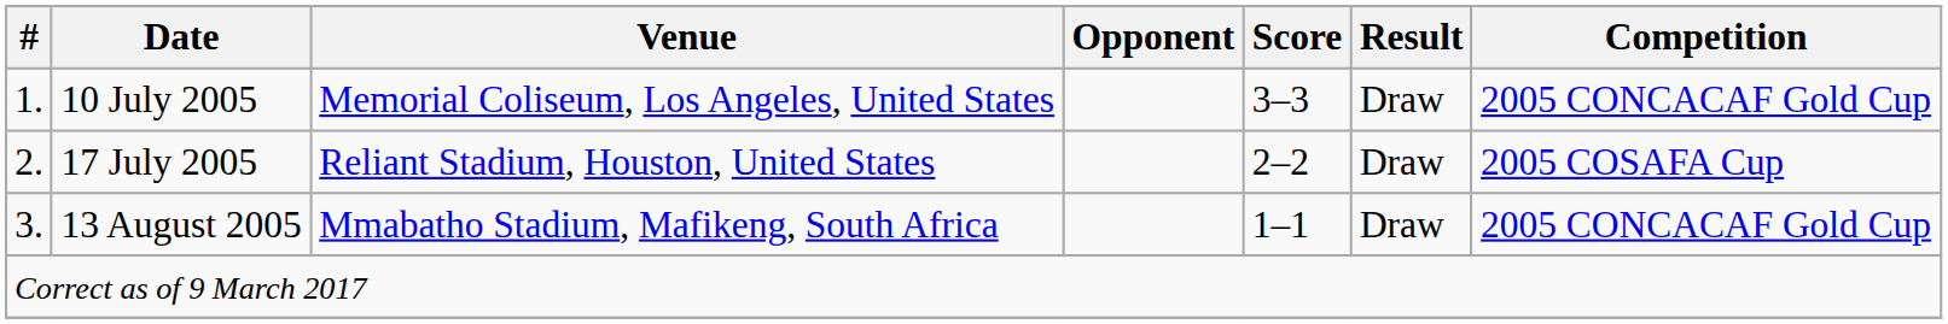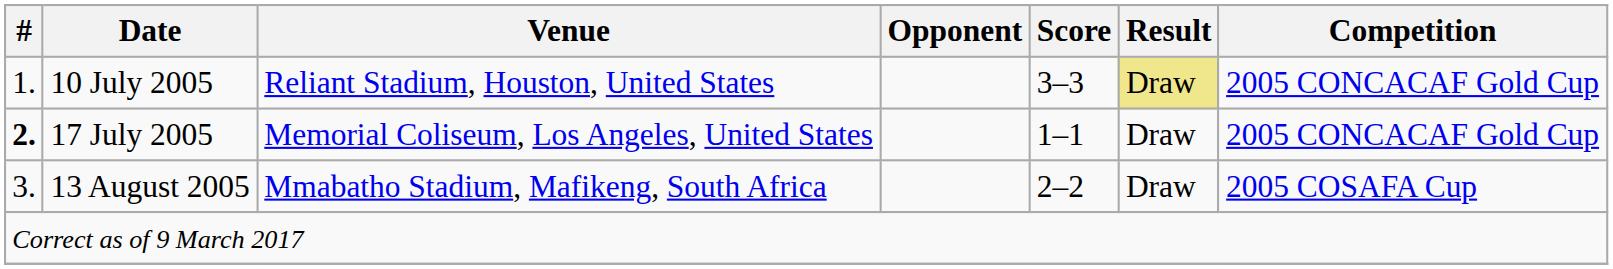10 July 2005 | Venue: Memorial Coliseum, Los Angeles, United States -> Reliant Stadium, Houston, United States
10 July 2005 | Result: no background -> khaki background
17 July 2005 | #: normal -> bold
17 July 2005 | Venue: Reliant Stadium, Houston, United States -> Memorial Coliseum, Los Angeles, United States
17 July 2005 | Score: 2–2 -> 1–1
17 July 2005 | Competition: 2005 COSAFA Cup -> 2005 CONCACAF Gold Cup
13 August 2005 | Score: 1–1 -> 2–2
13 August 2005 | Competition: 2005 CONCACAF Gold Cup -> 2005 COSAFA Cup
